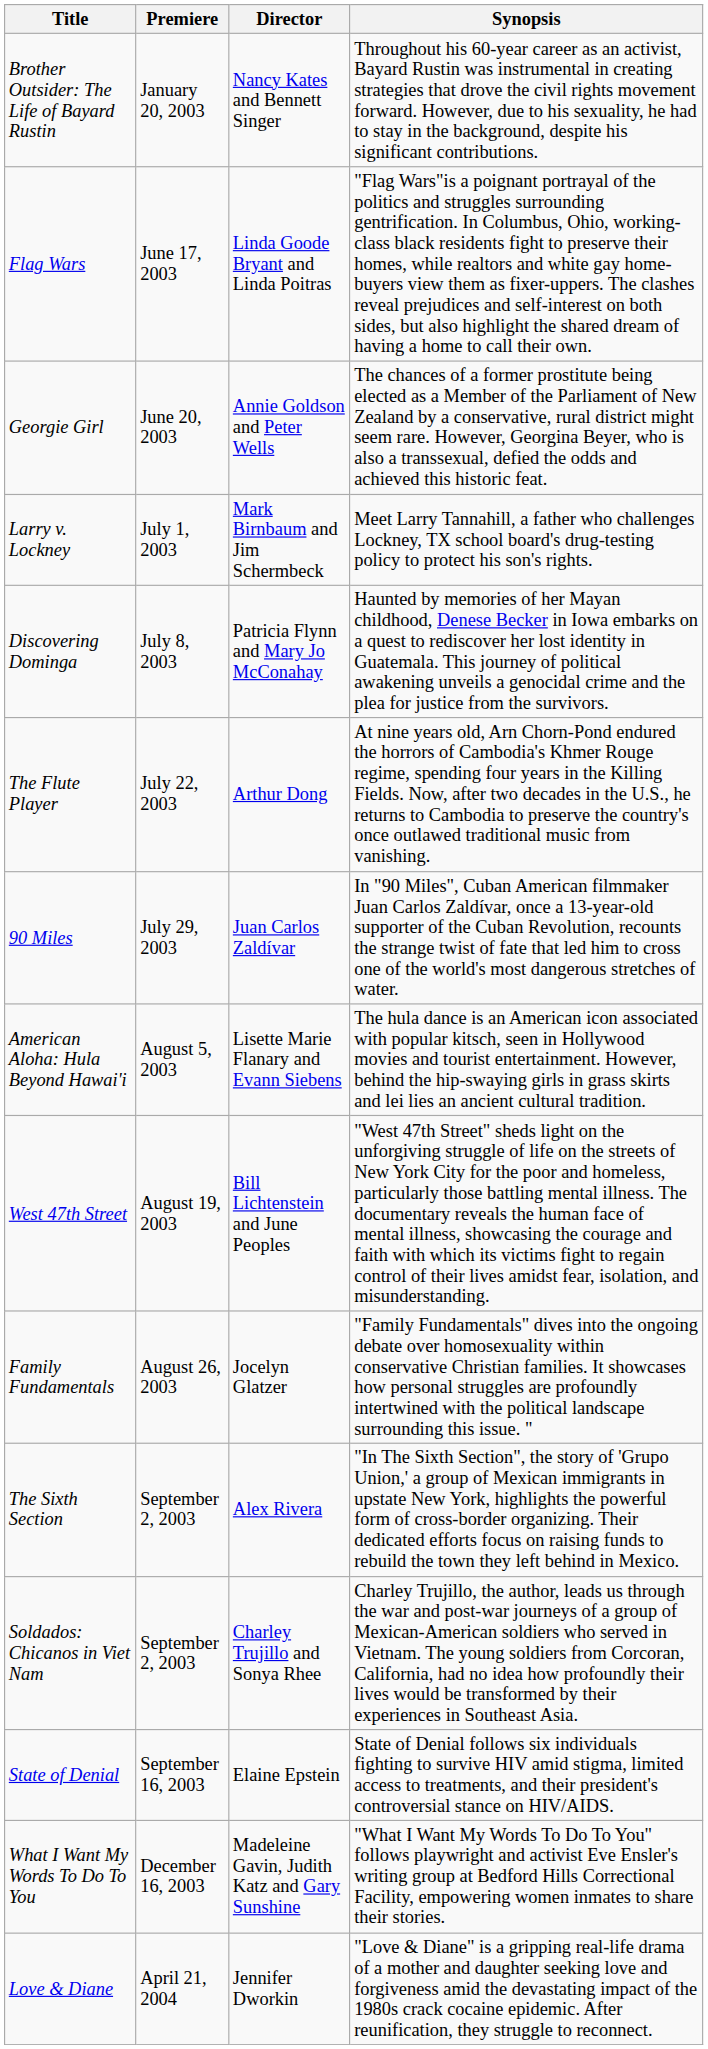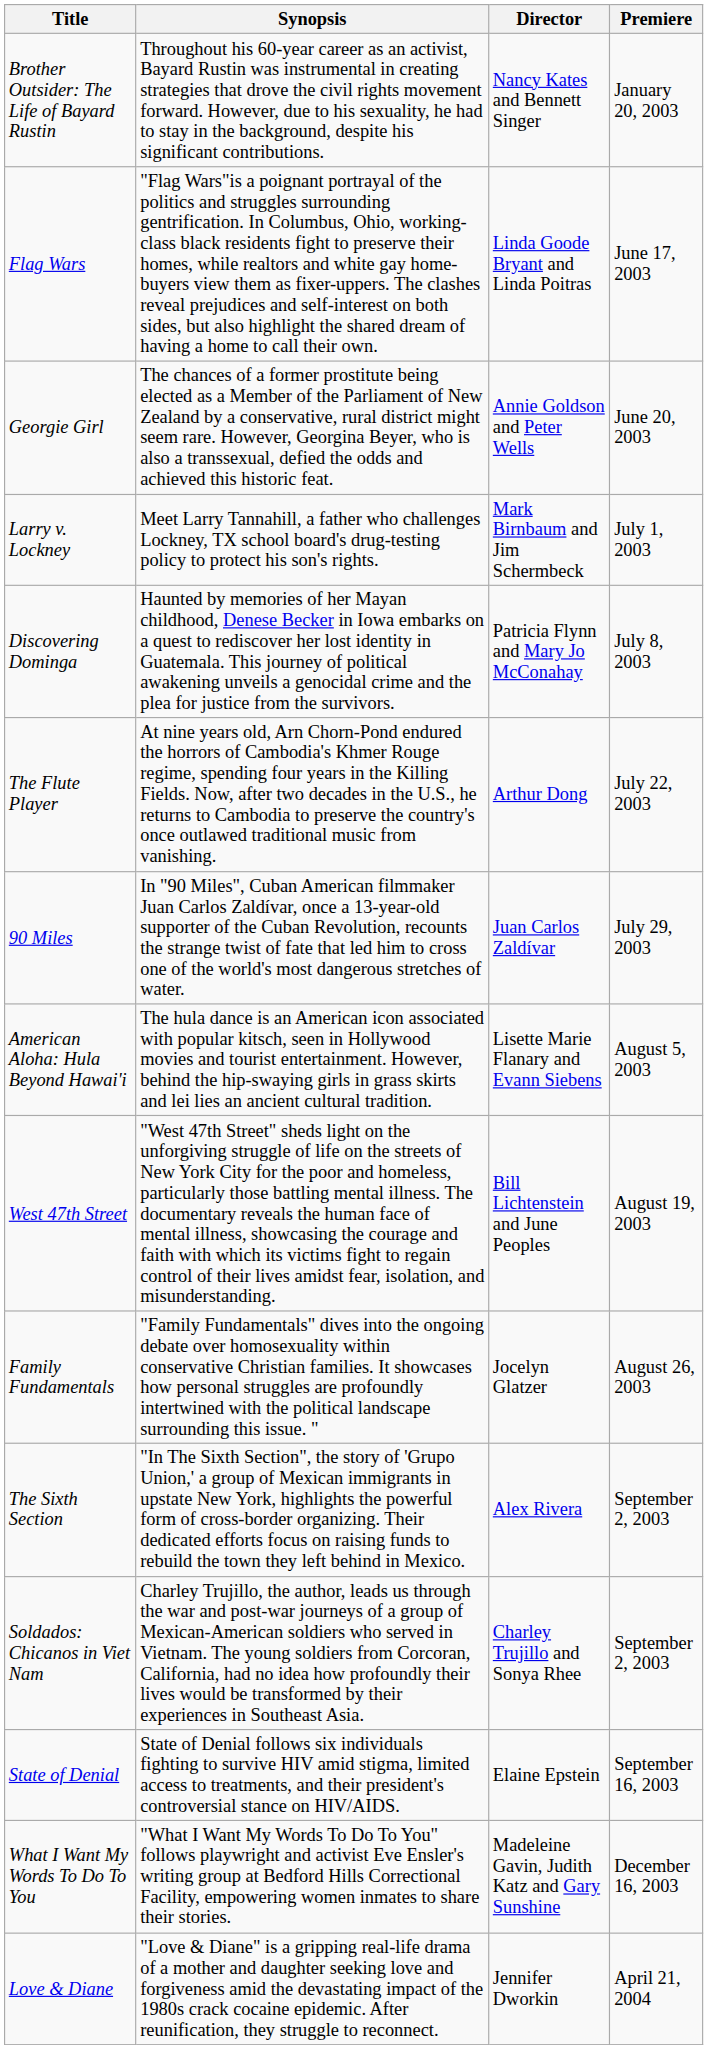columns swapped: Premiere <-> Synopsis
